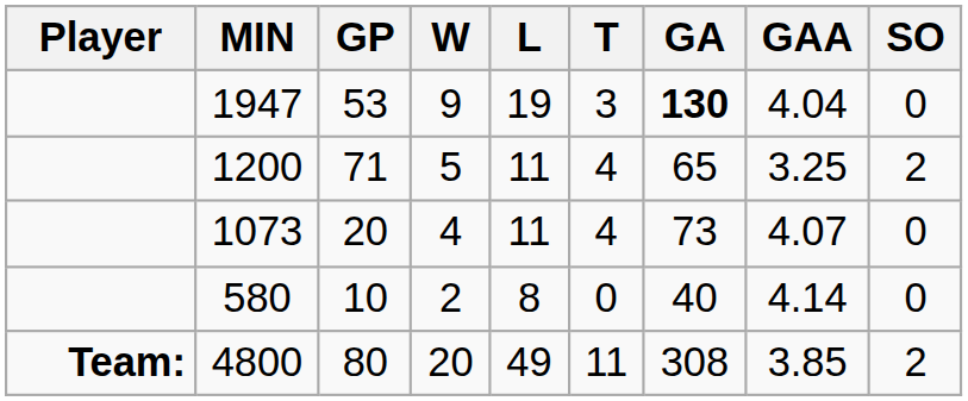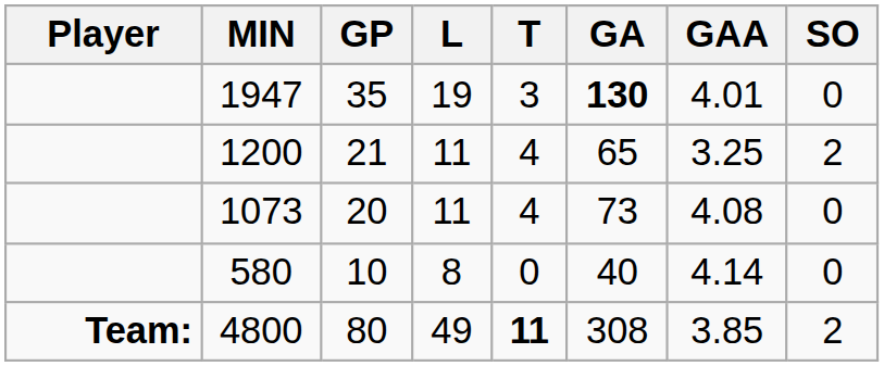- column: W | 9 | 5 | 4 | 2 | 20
1947 | GP: 53 -> 35
1947 | GAA: 4.04 -> 4.01
1200 | GP: 71 -> 21
1073 | GAA: 4.07 -> 4.08
4800 | T: normal -> bold
